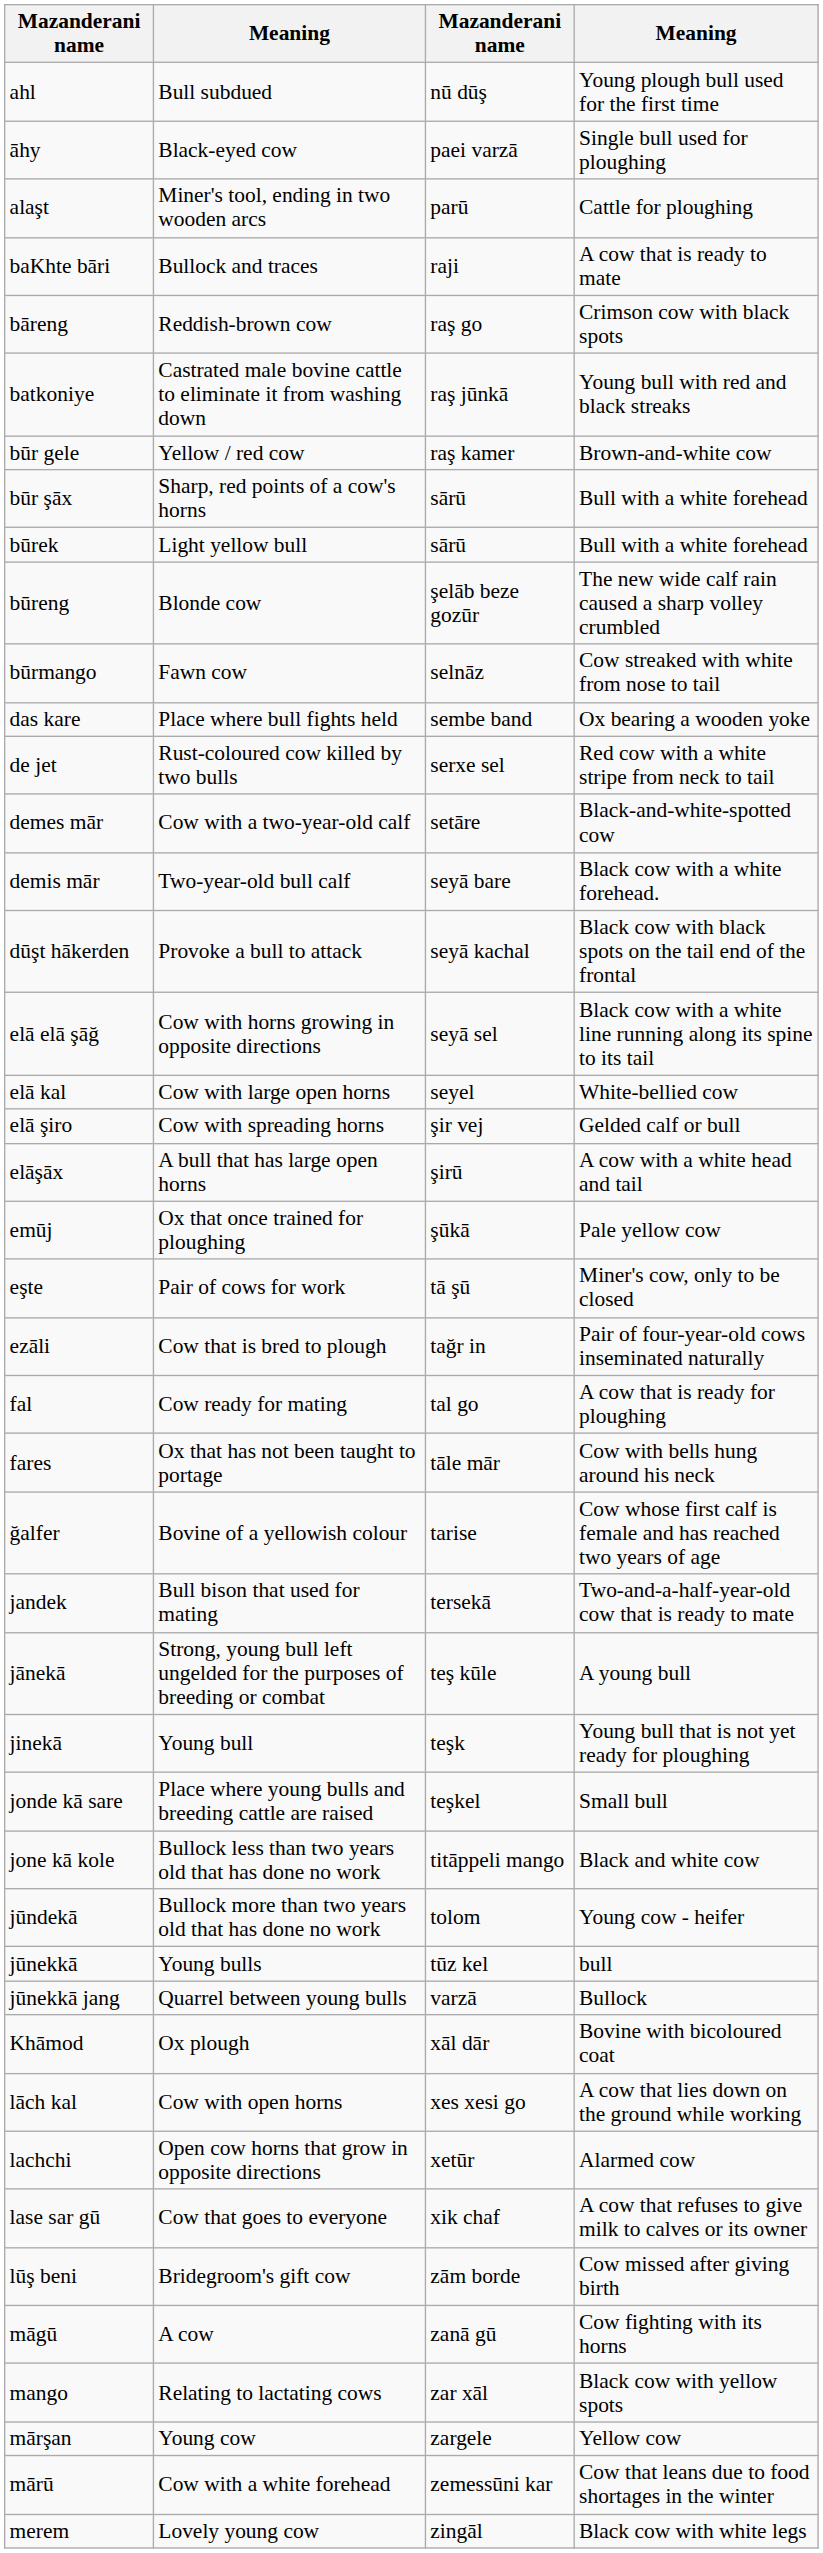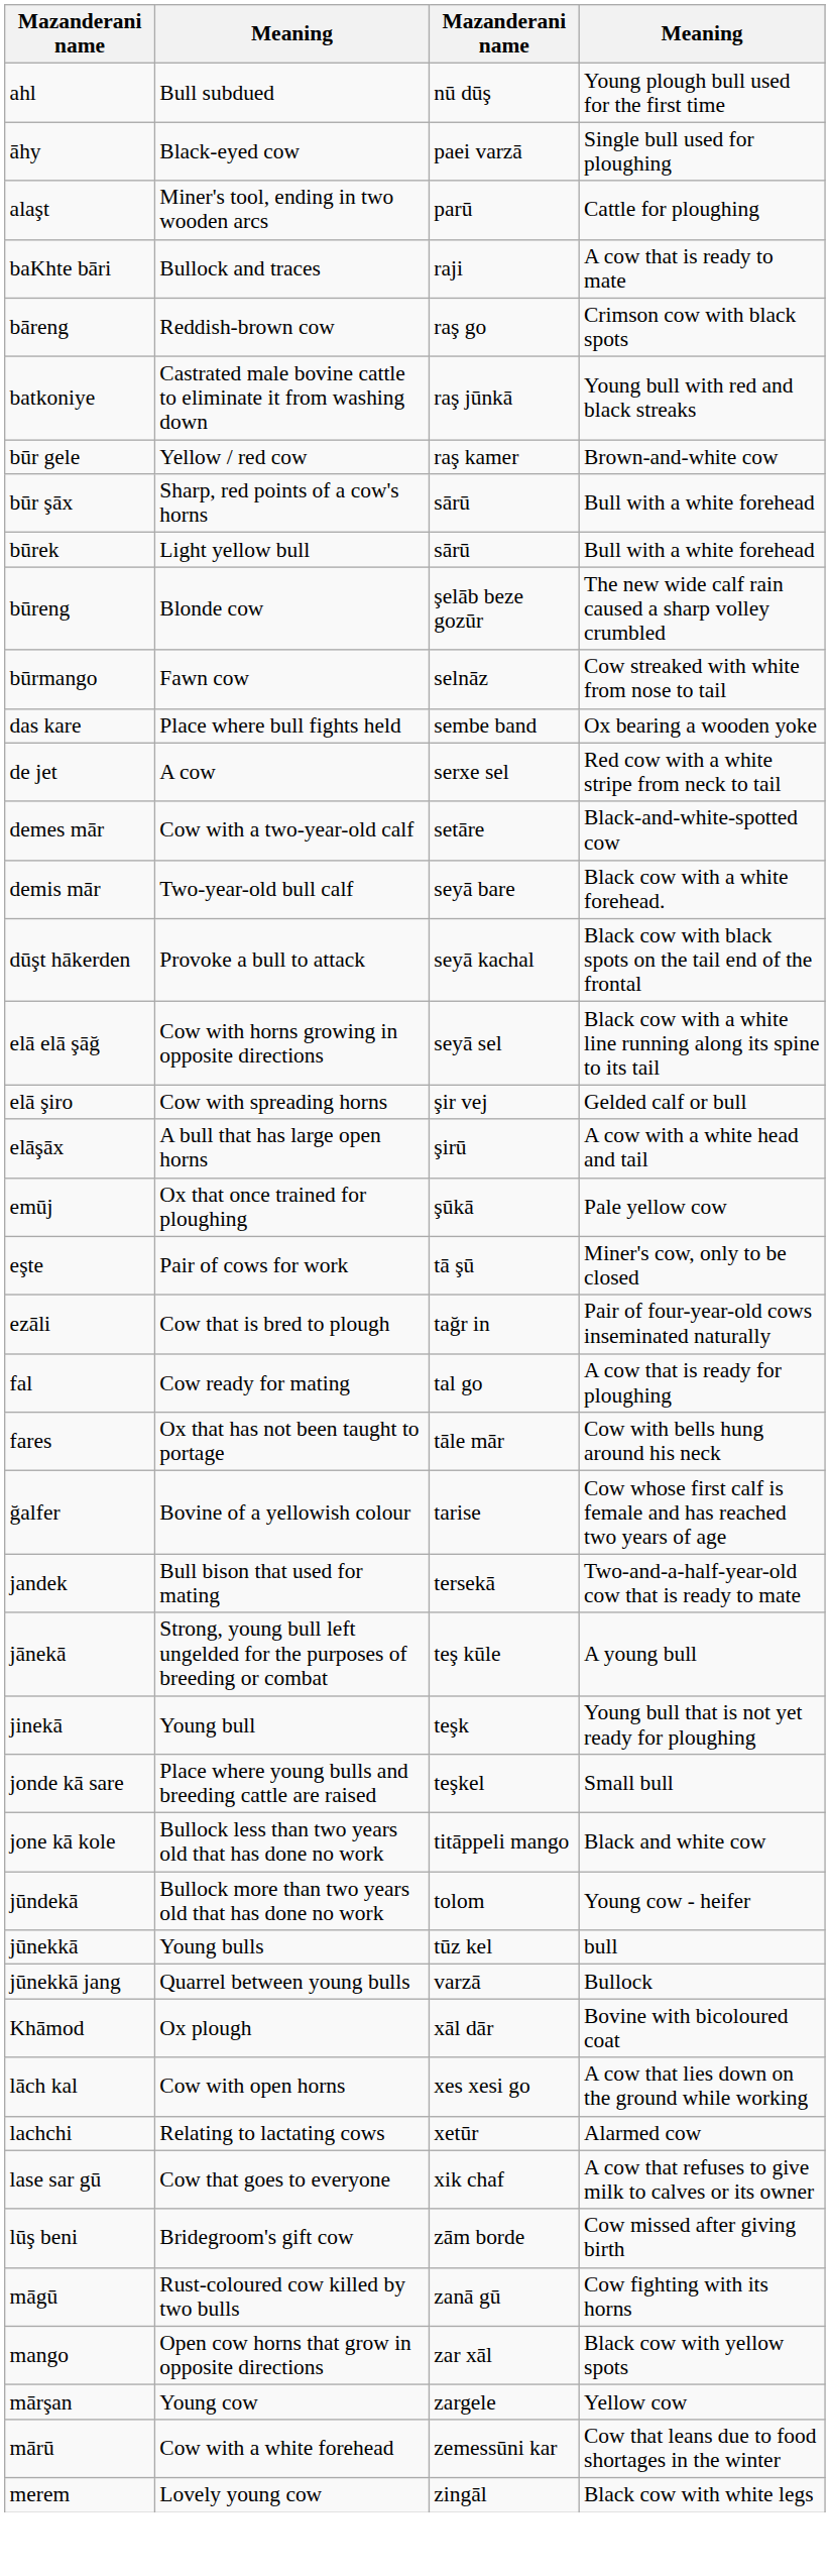de jet | column 2: Rust-coloured cow killed by two bulls -> A cow
- row: elā kal | Cow with large open horns | seyel | White-bellied cow
lachchi | column 2: Open cow horns that grow in opposite directions -> Relating to lactating cows
māgū | column 2: A cow -> Rust-coloured cow killed by two bulls
mango | column 2: Relating to lactating cows -> Open cow horns that grow in opposite directions
